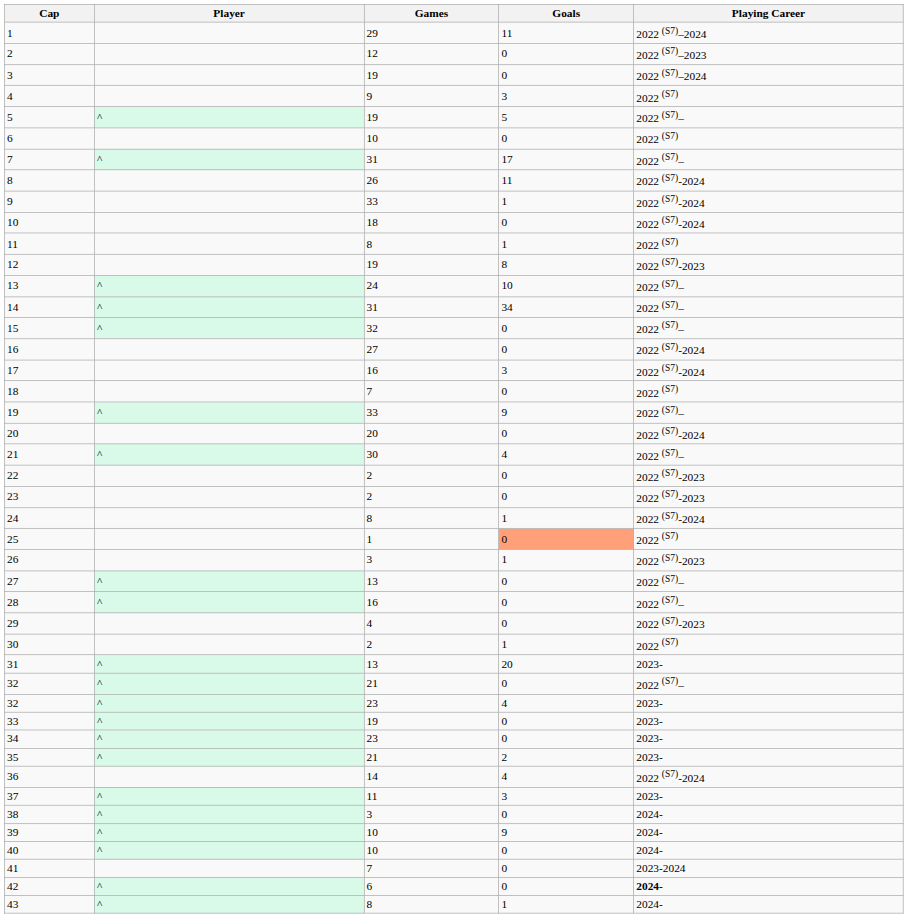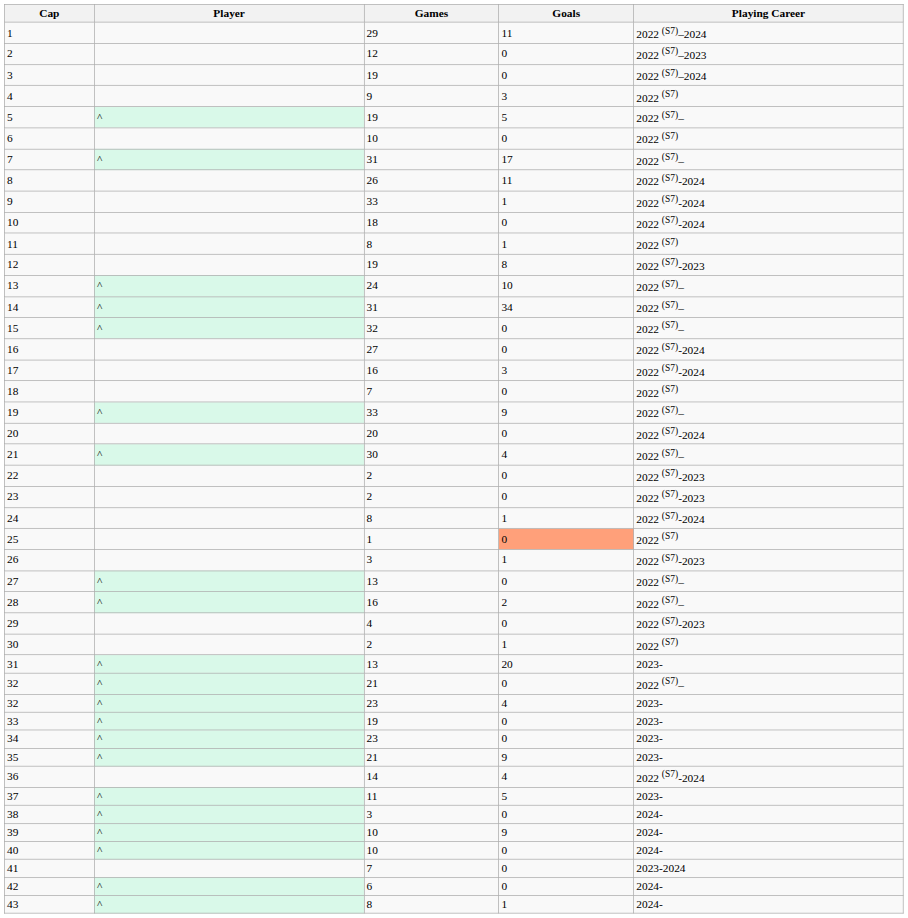28 | Goals: 0 -> 2
35 | Goals: 2 -> 9
37 | Goals: 3 -> 5
42 | Playing Career: bold -> normal
